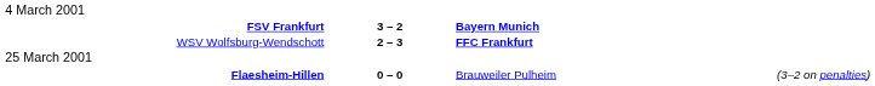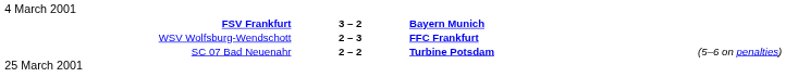+ row: SC 07 Bad Neuenahr | 2 – 2 | Turbine Potsdam | (5–6 on penalties)
- row: Flaesheim-Hillen | 0 – 0 | Brauweiler Pulheim | (3–2 on penalties)
